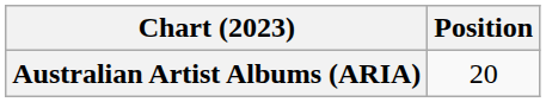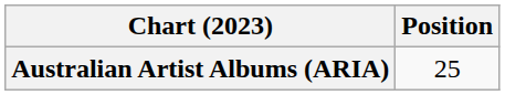Australian Artist Albums (ARIA) | Position: 20 -> 25
